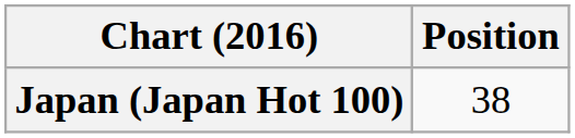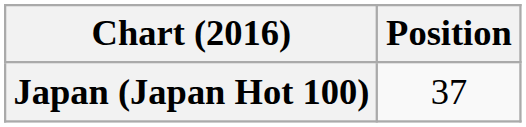Japan (Japan Hot 100) | Position: 38 -> 37
